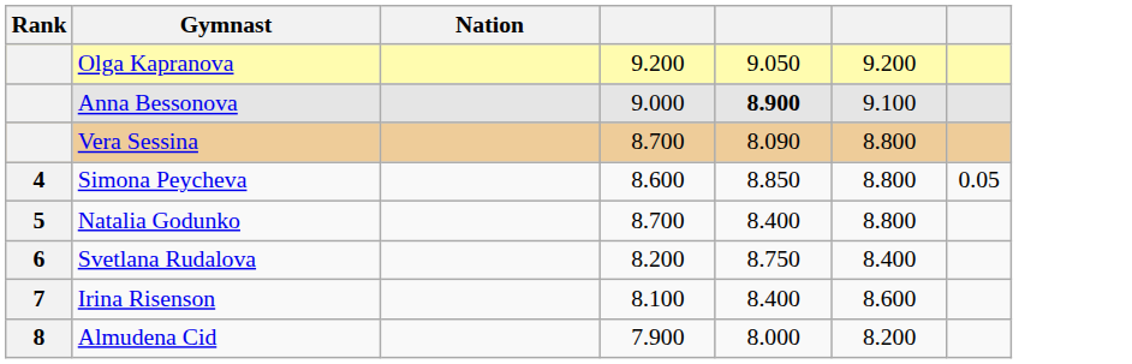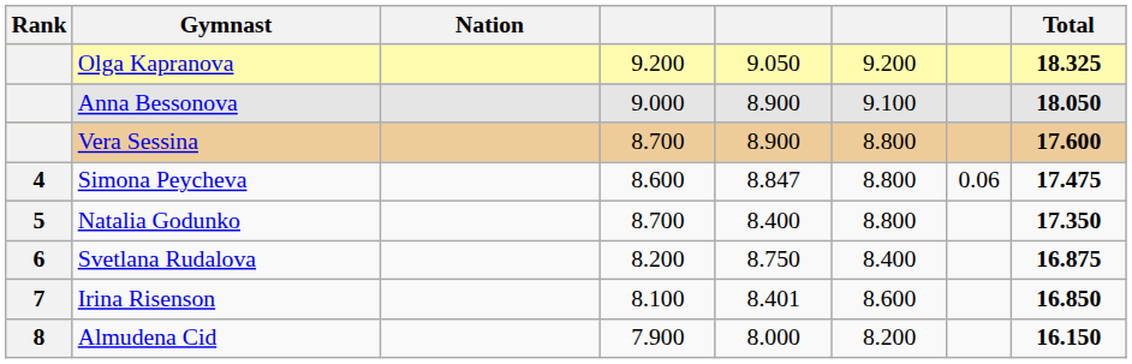+ column: Total | 18.325 | 18.050 | 17.600 | 17.475 | 17.350 | 16.875 | 16.850 | 16.150
Anna Bessonova | column 5: bold -> normal
Vera Sessina | column 5: 8.090 -> 8.900
Simona Peycheva | column 5: 8.850 -> 8.847
Simona Peycheva | column 7: 0.05 -> 0.06
Irina Risenson | column 5: 8.400 -> 8.401
